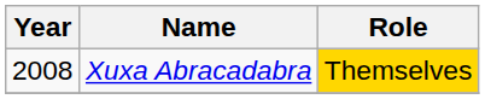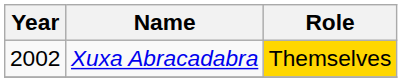Xuxa Abracadabra | Year: 2008 -> 2002
